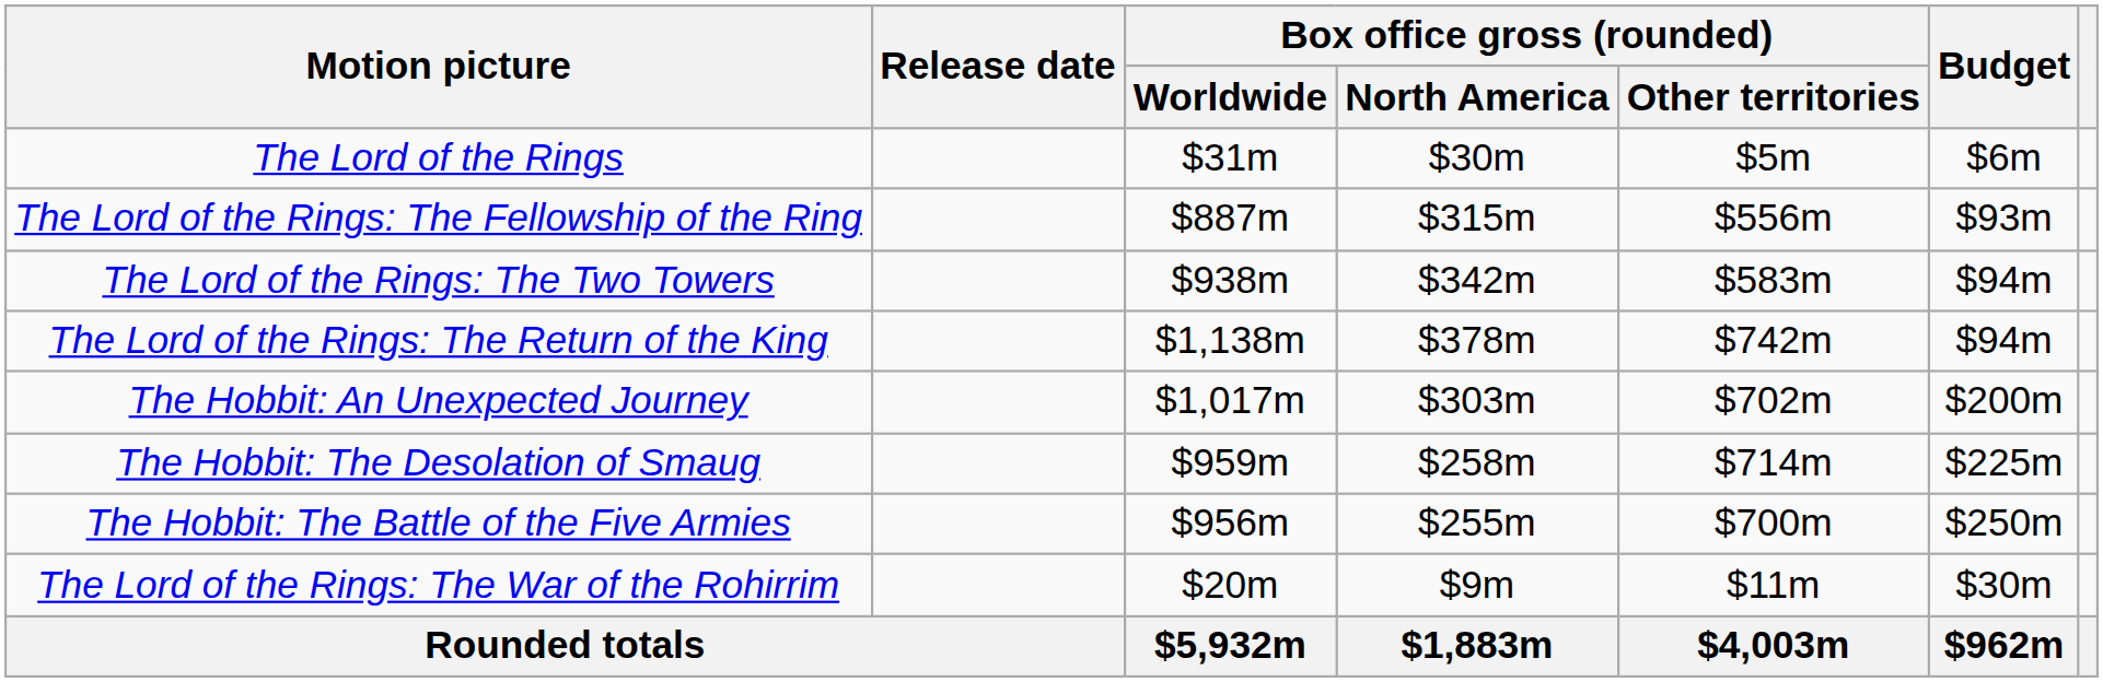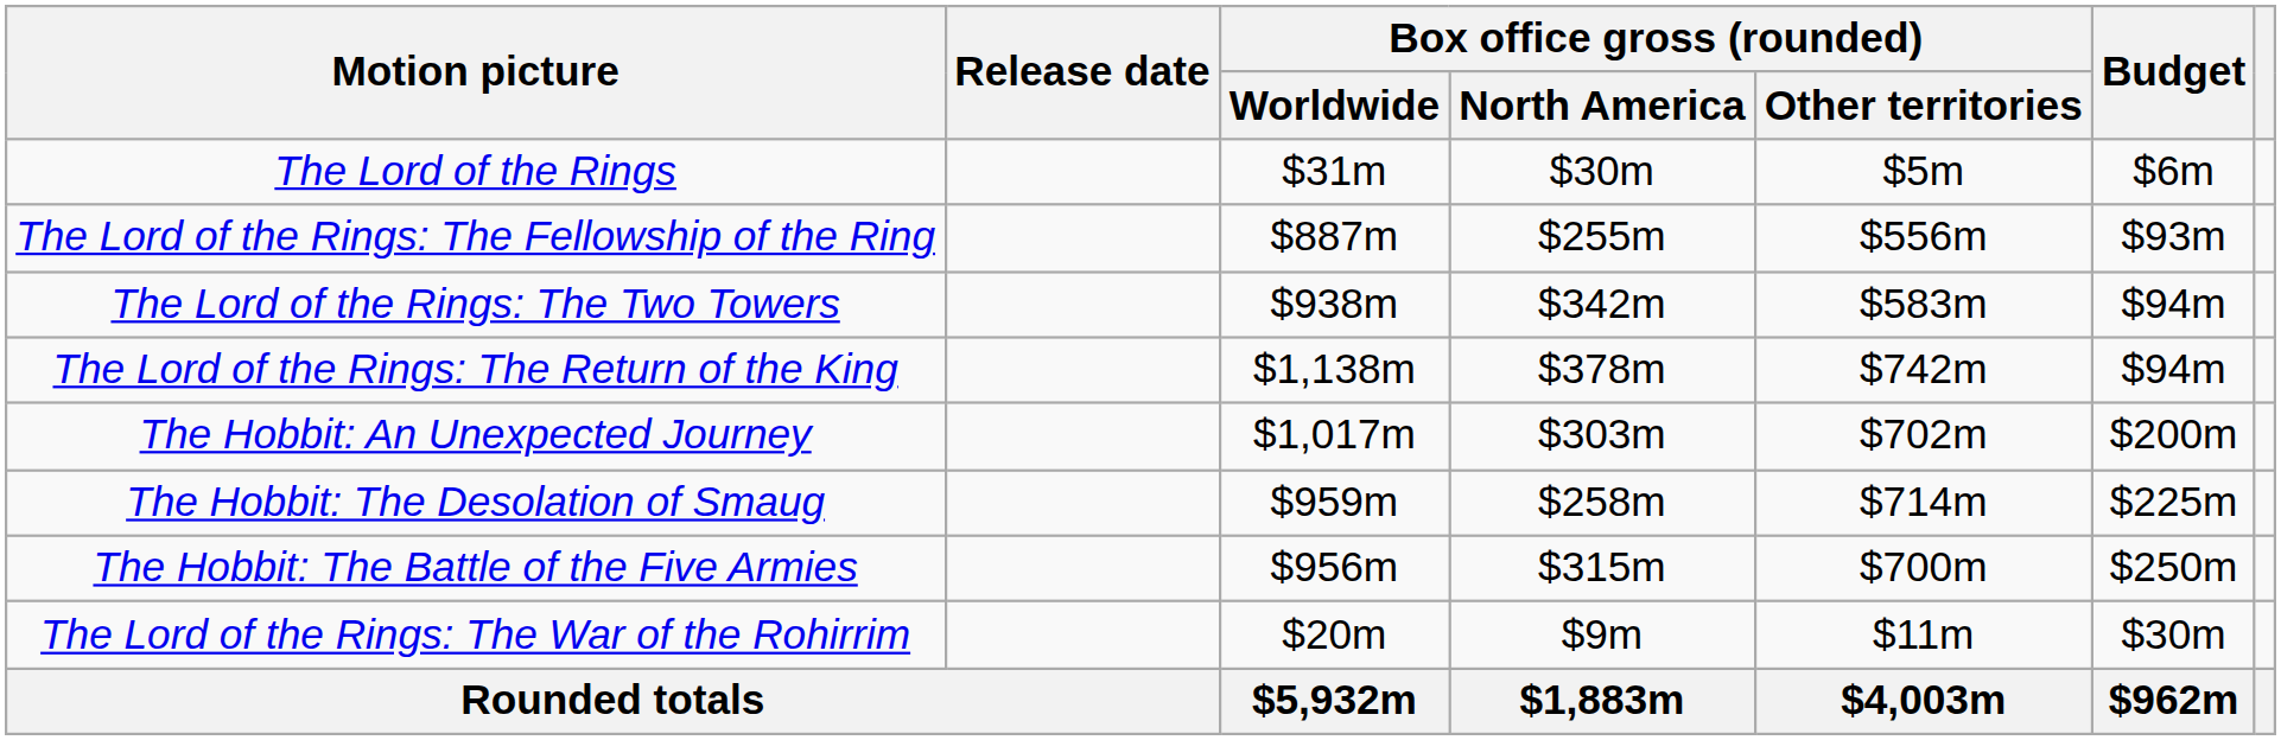The Lord of the Rings: The Fellowship of the Ring | Box office gross (rounded) / North America: $315m -> $255m
The Hobbit: The Battle of the Five Armies | Box office gross (rounded) / North America: $255m -> $315m
